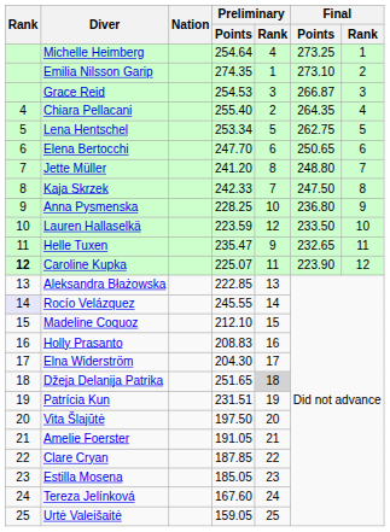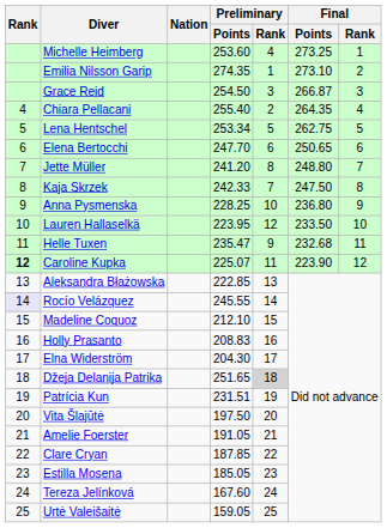Michelle Heimberg | Preliminary / Points: 254.64 -> 253.60
Grace Reid | Preliminary / Points: 254.53 -> 254.50
Lauren Hallaselkä | Preliminary / Points: 223.59 -> 223.95
Helle Tuxen | Final / Points: 232.65 -> 232.68
